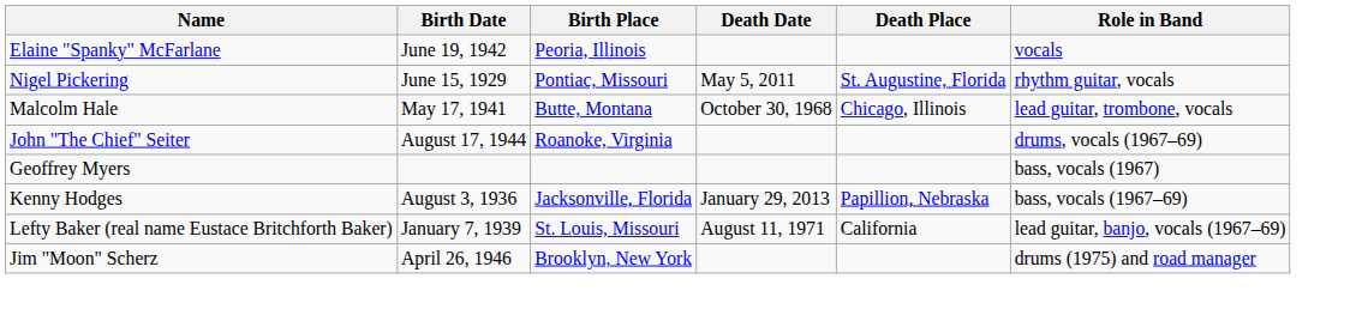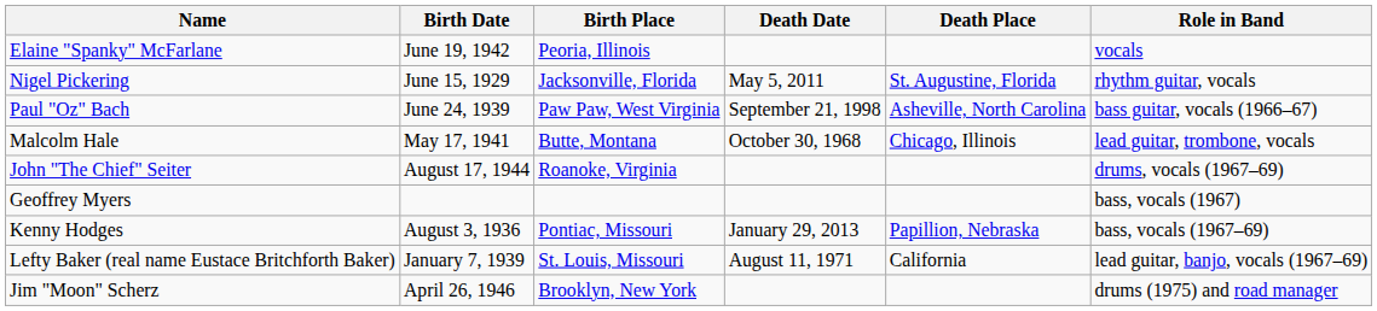Nigel Pickering | Birth Place: Pontiac, Missouri -> Jacksonville, Florida
+ row: Paul "Oz" Bach | June 24, 1939 | Paw Paw, West Virginia | September 21, 1998 | Asheville, North Carolina | bass guitar, vocals (1966–67)
Kenny Hodges | Birth Place: Jacksonville, Florida -> Pontiac, Missouri
